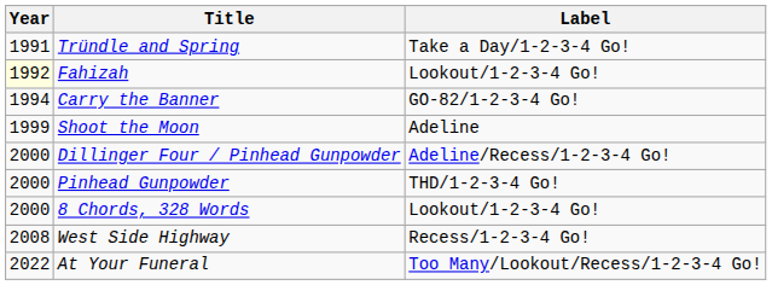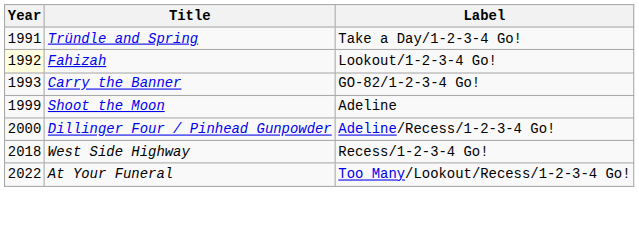Carry the Banner | Year: 1994 -> 1993
- row: 2000 | Pinhead Gunpowder | THD/1-2-3-4 Go!
- row: 2000 | 8 Chords, 328 Words | Lookout/1-2-3-4 Go!
West Side Highway | Year: 2008 -> 2018
